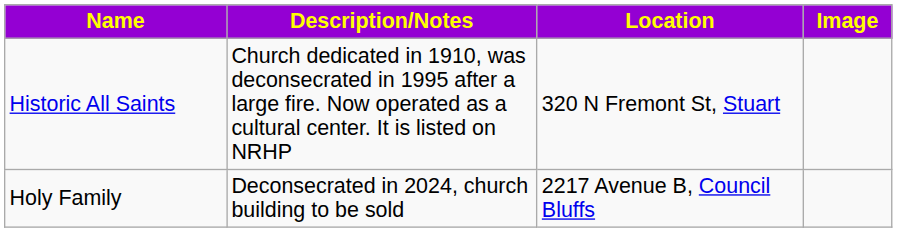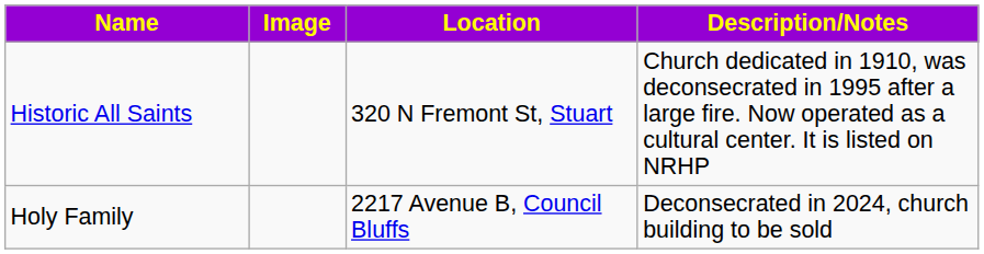columns swapped: Image <-> Description/Notes
